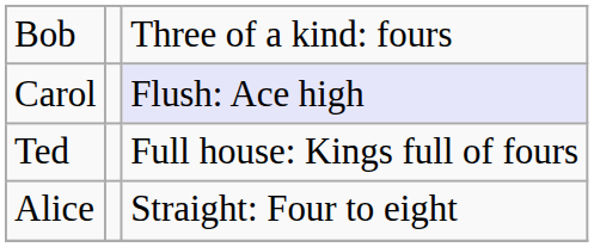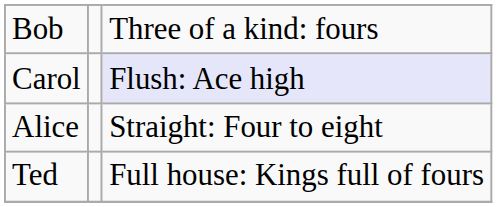rows swapped: Ted <-> Alice
